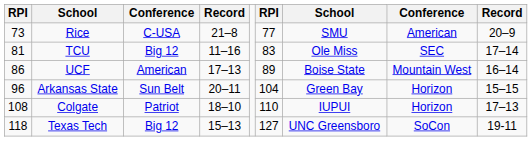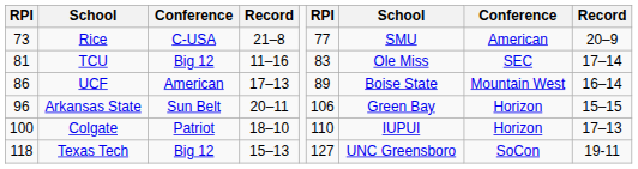Arkansas State | column 6: 104 -> 106
Colgate | column 1: 108 -> 100
